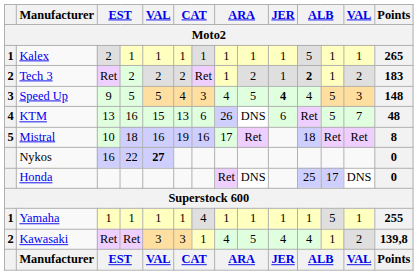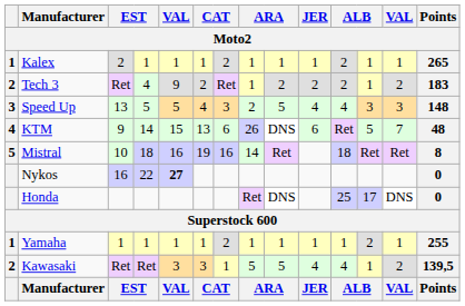Kalex | column 7: 1 -> 2
Kalex | column 11: 5 -> 2
Tech 3 | column 4: 2 -> 4
Tech 3 | column 5: 2 -> 9
Tech 3 | JER: 1 -> 2
Tech 3 | column 11: bold -> normal
Speed Up | column 3: 9 -> 13
Speed Up | column 8: 4 -> 2
Speed Up | JER: bold -> normal
Speed Up | column 12: 5 -> 3
KTM | column 3: 13 -> 9
KTM | column 4: 16 -> 14
Mistral | column 8: 17 -> 14
Yamaha | column 7: 4 -> 2
Yamaha | column 12: 5 -> 2
Kawasaki | column 8: 4 -> 5
Kawasaki | Points: 139,8 -> 139,5
